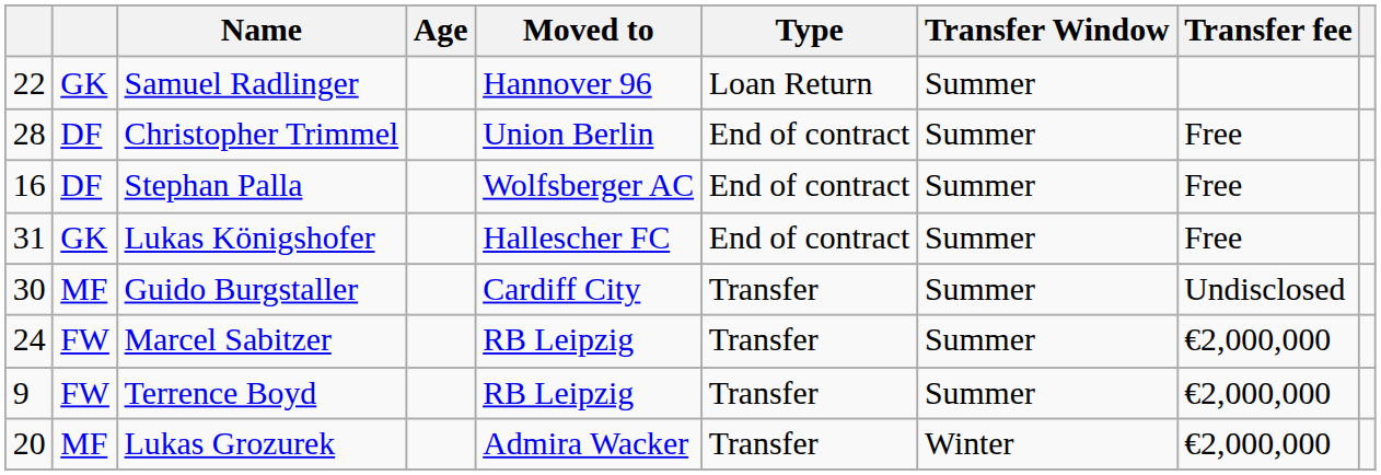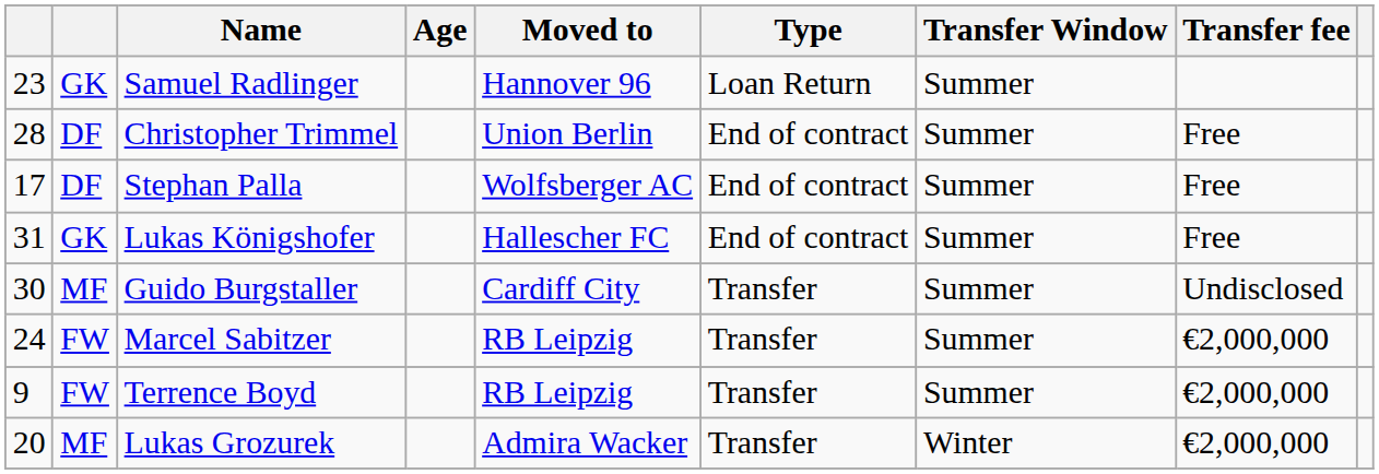Samuel Radlinger | column 1: 22 -> 23
Stephan Palla | column 1: 16 -> 17
